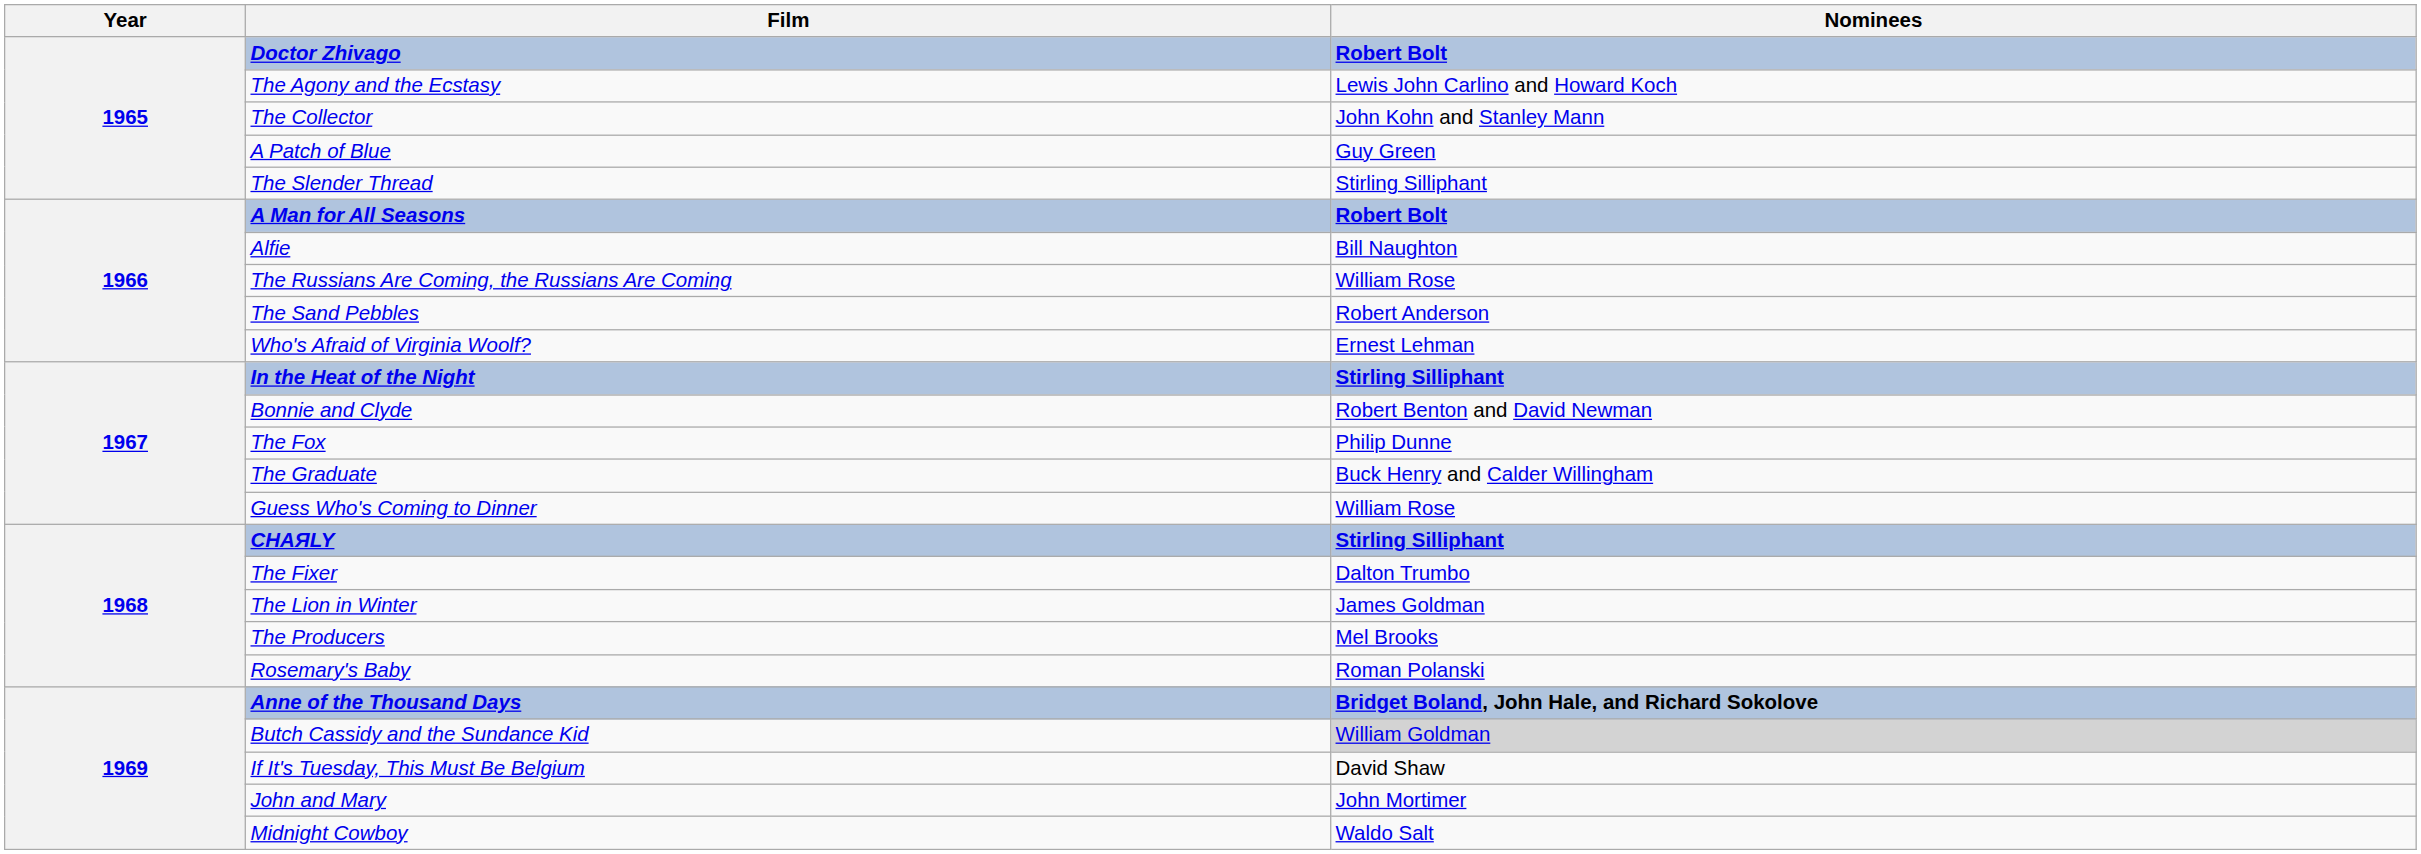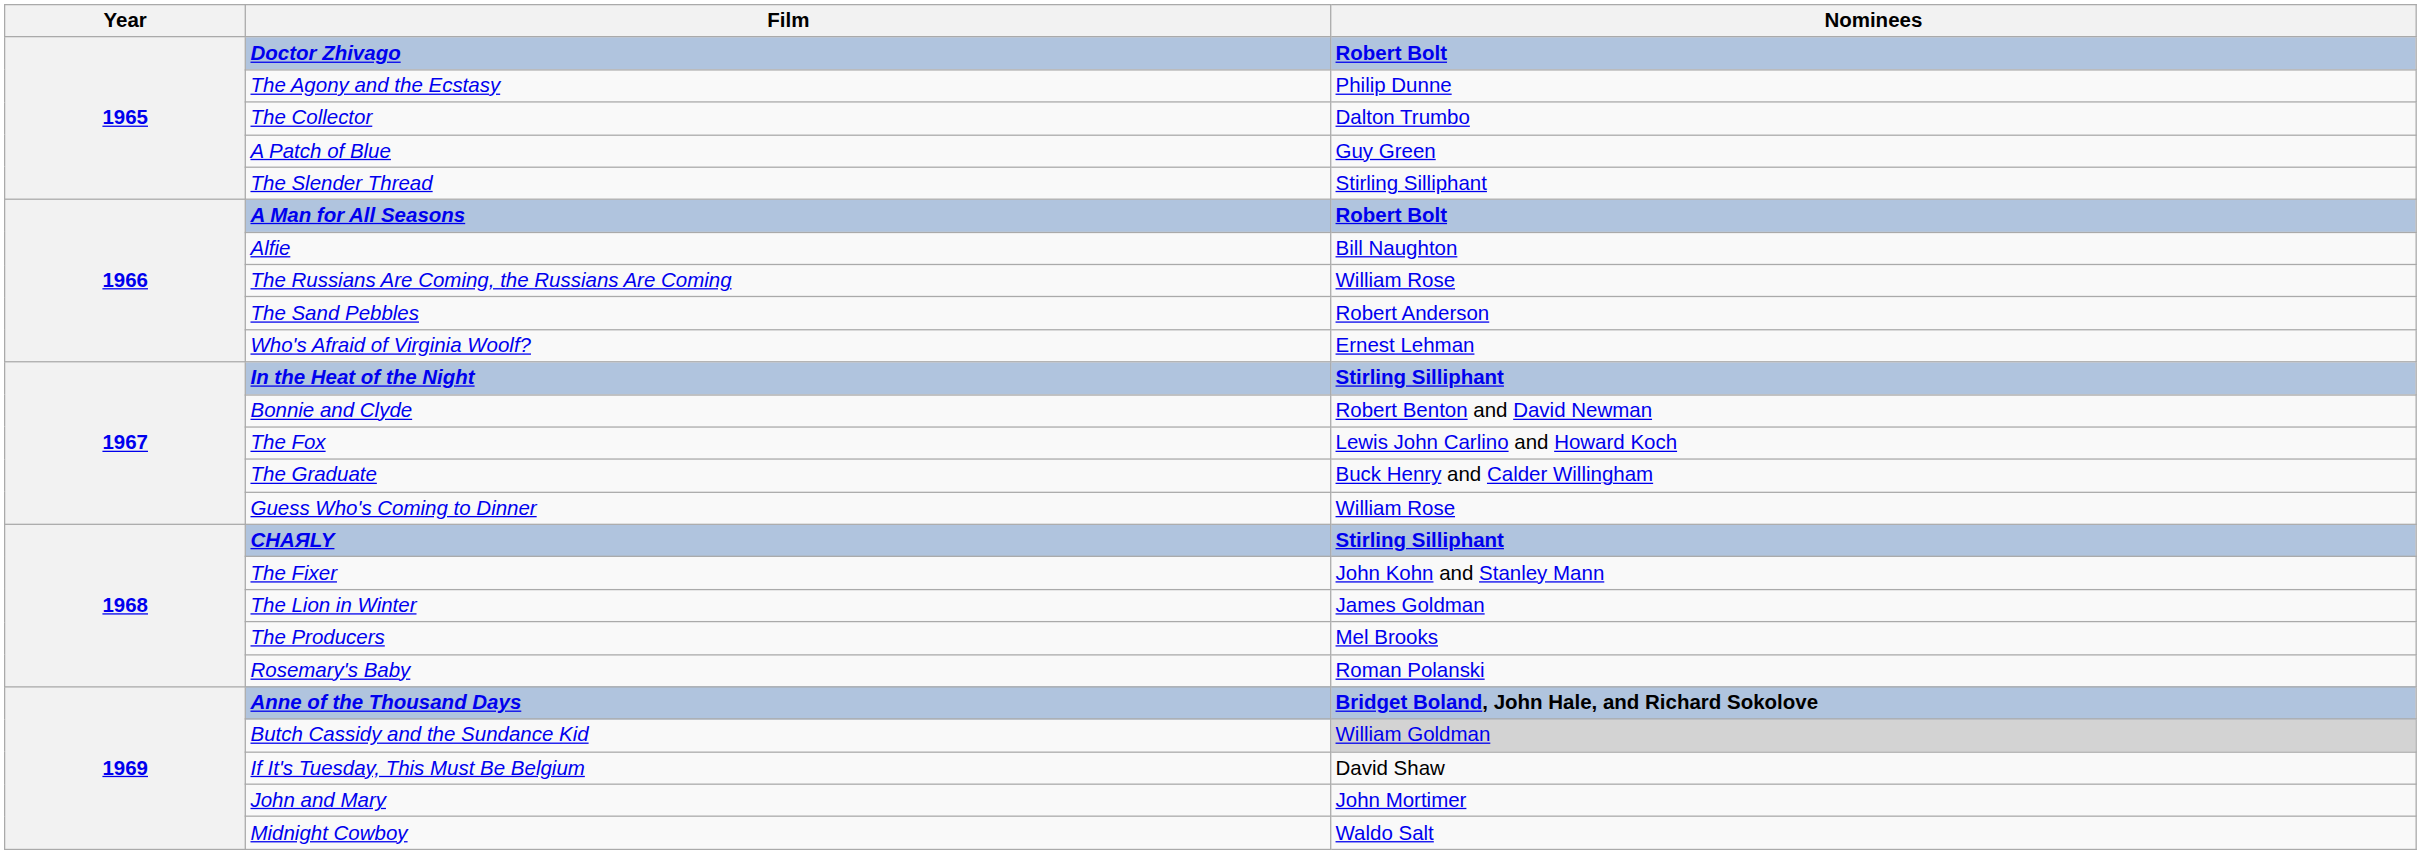The Agony and the Ecstasy | Nominees: Lewis John Carlino and Howard Koch -> Philip Dunne
The Collector | Nominees: John Kohn and Stanley Mann -> Dalton Trumbo
The Fox | Nominees: Philip Dunne -> Lewis John Carlino and Howard Koch
The Fixer | Nominees: Dalton Trumbo -> John Kohn and Stanley Mann
